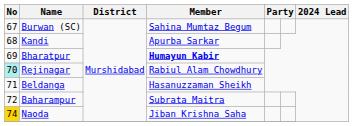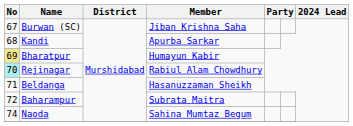Burwan (SC) | Member: Sahina Mumtaz Begum -> Jiban Krishna Saha
Bharatpur | No: no background -> khaki background
Bharatpur | Member: bold -> normal
Naoda | No: gold background -> no background
Naoda | Member: Jiban Krishna Saha -> Sahina Mumtaz Begum
